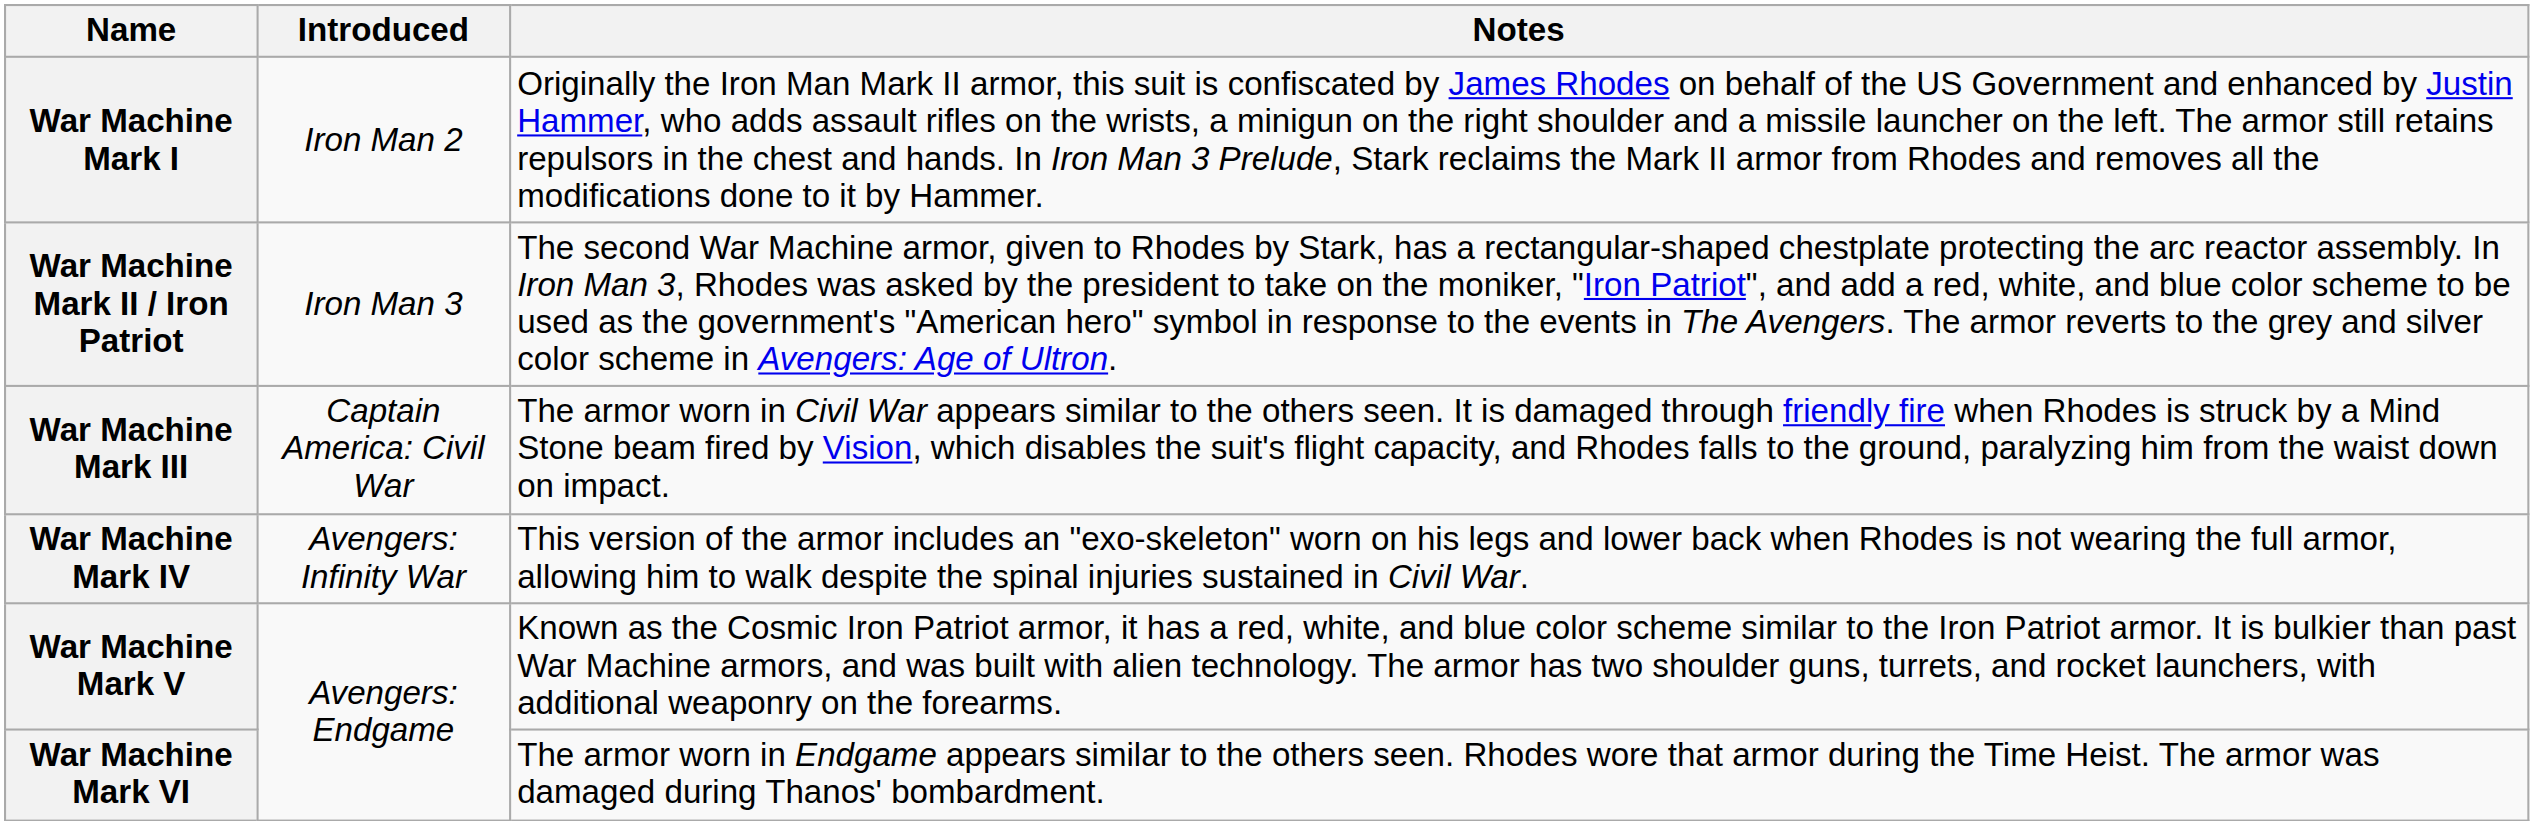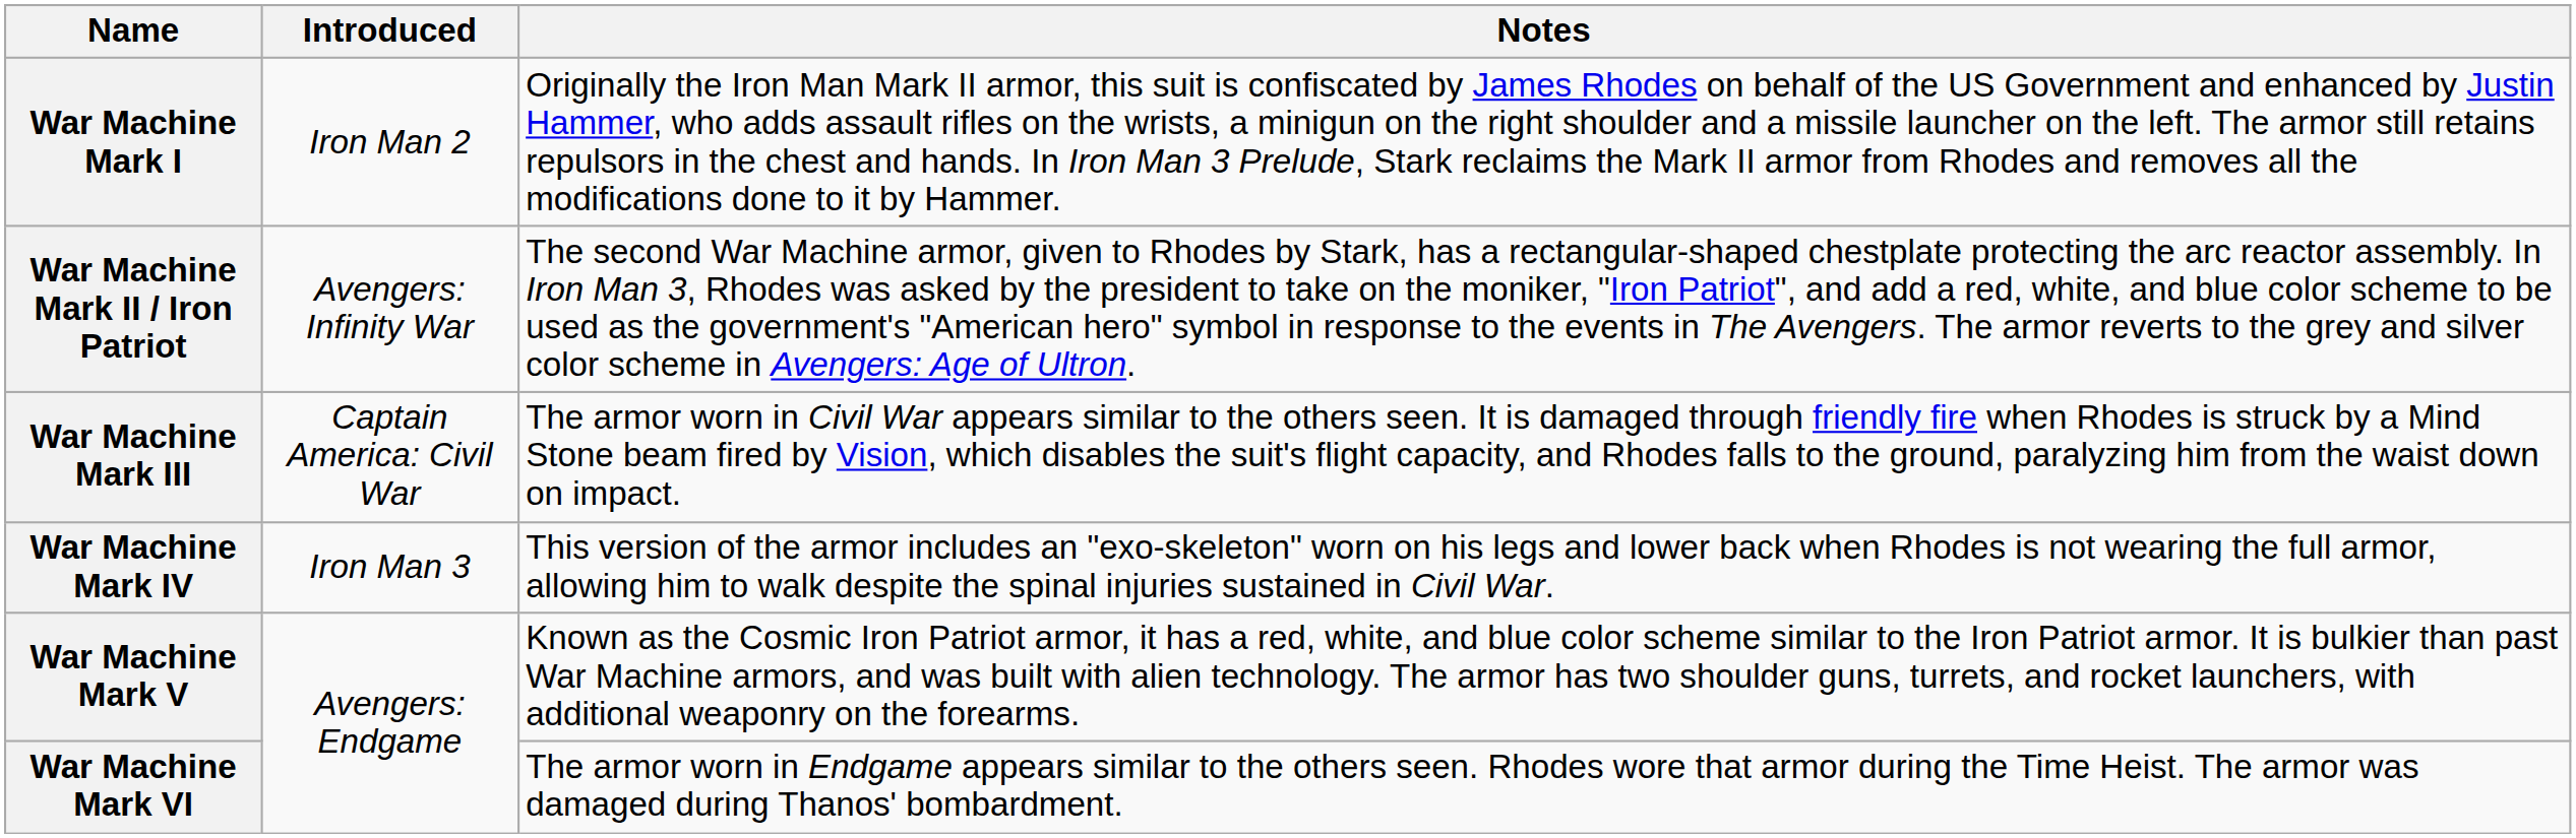War Machine Mark II / Iron Patriot | Introduced: Iron Man 3 -> Avengers: Infinity War
War Machine Mark IV | Introduced: Avengers: Infinity War -> Iron Man 3
